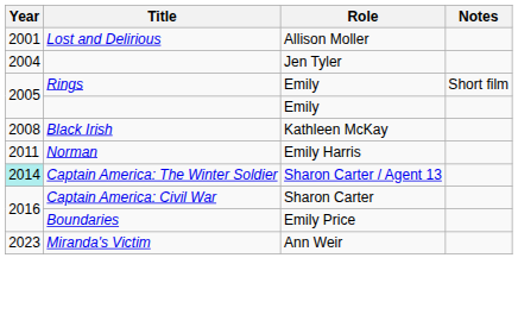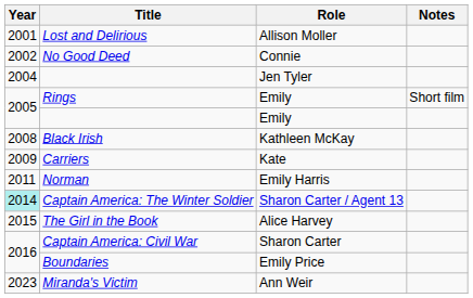+ row: 2002 | No Good Deed | Connie
+ row: 2009 | Carriers | Kate
+ row: 2015 | The Girl in the Book | Alice Harvey
